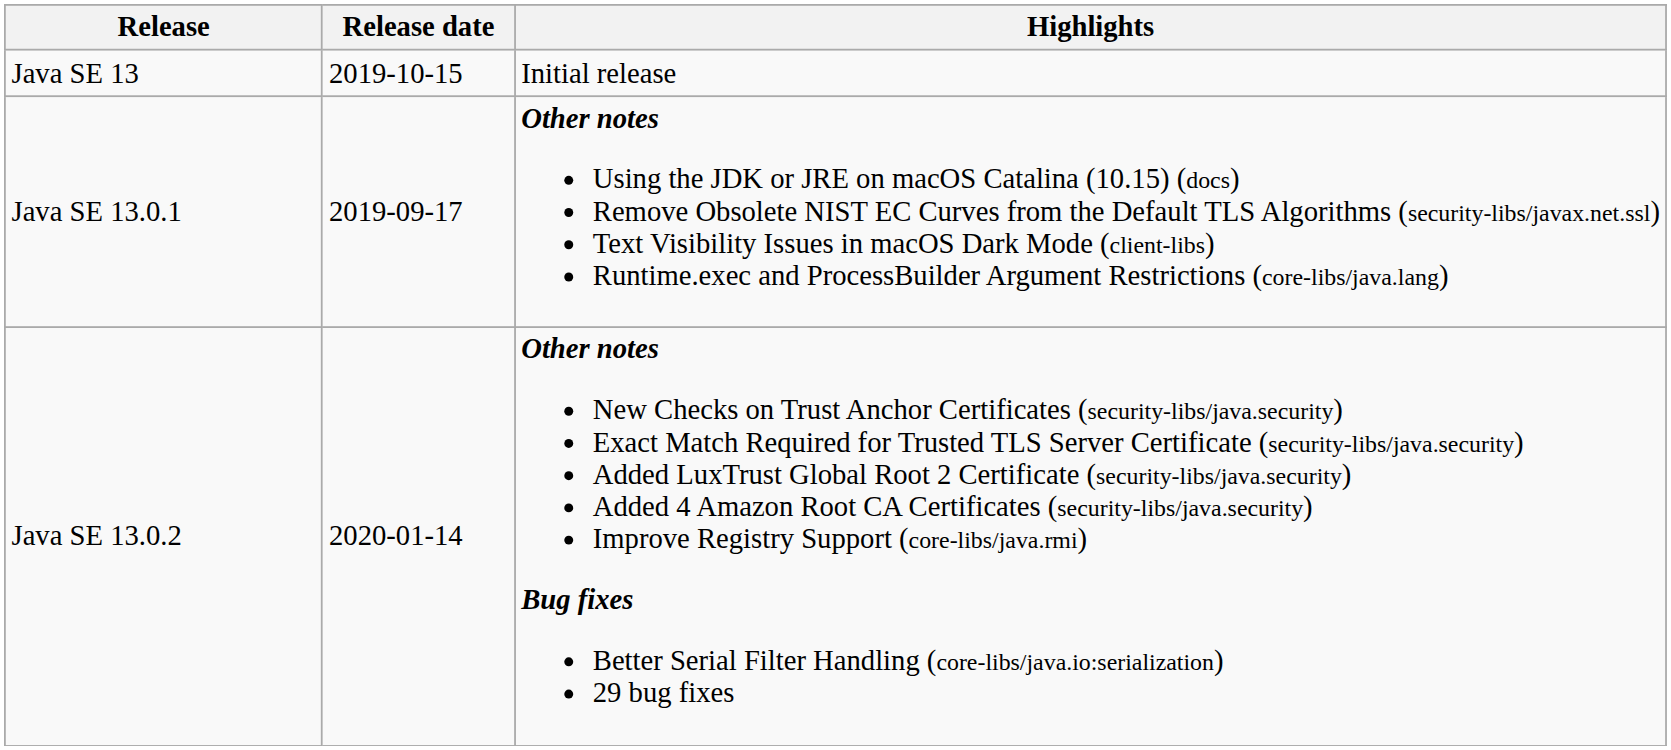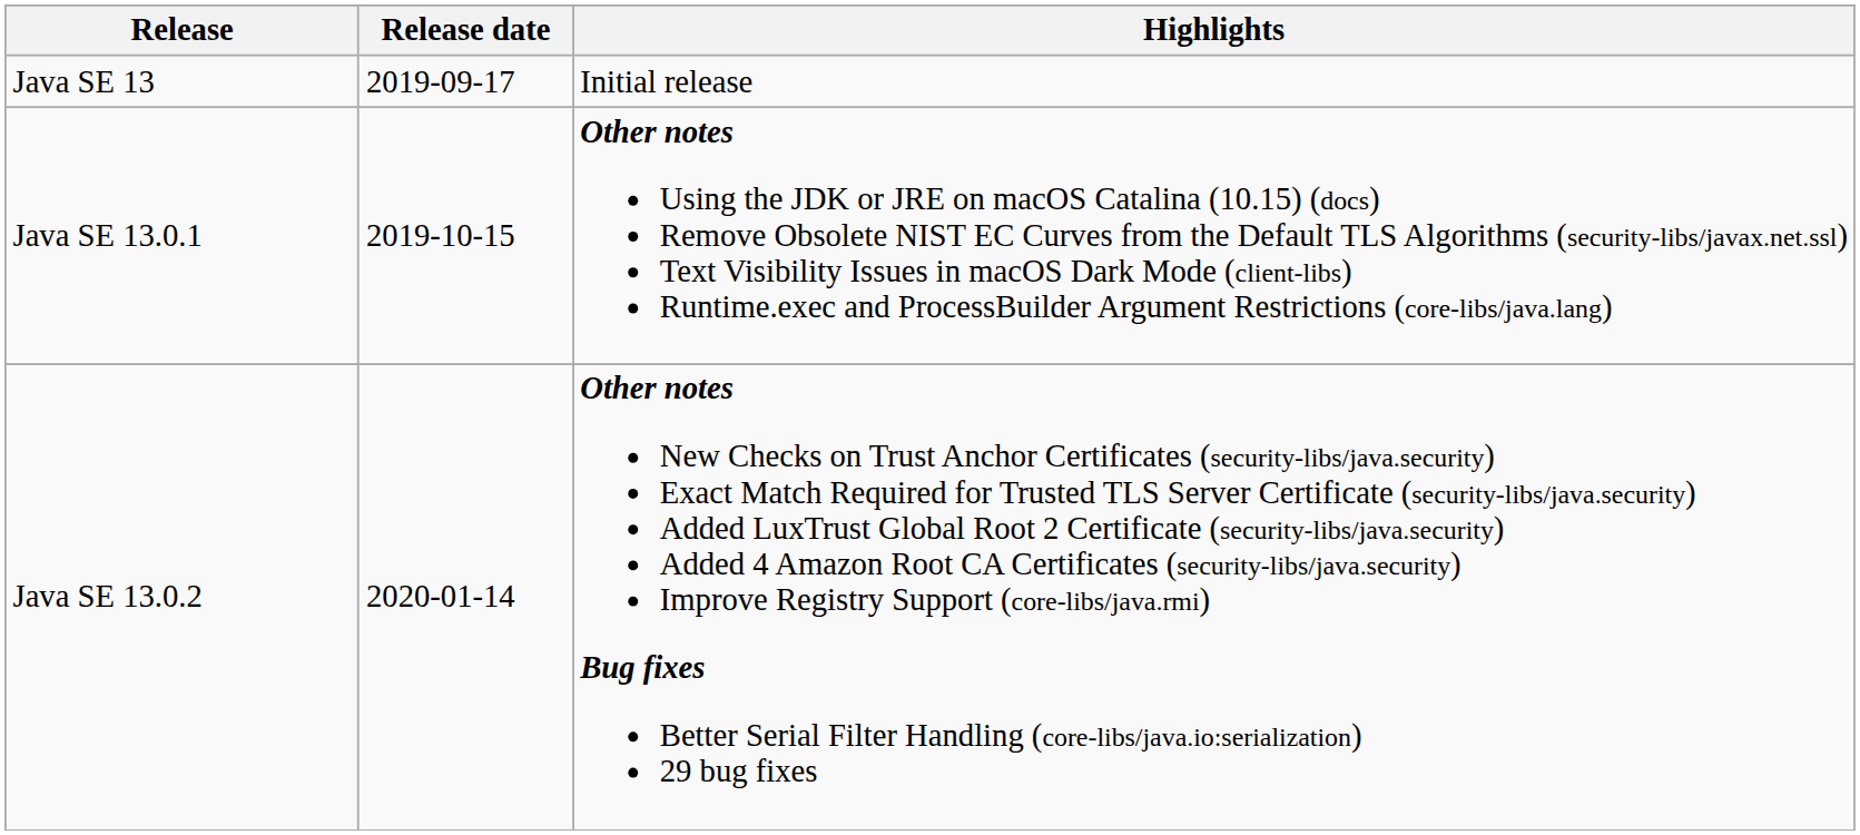Java SE 13 | Release date: 2019-10-15 -> 2019-09-17
Java SE 13.0.1 | Release date: 2019-09-17 -> 2019-10-15
